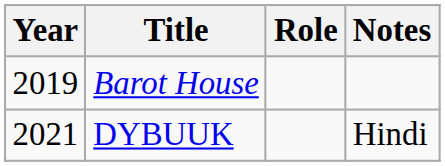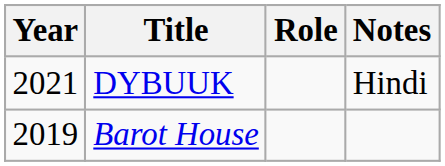rows swapped: Barot House <-> DYBUUK
